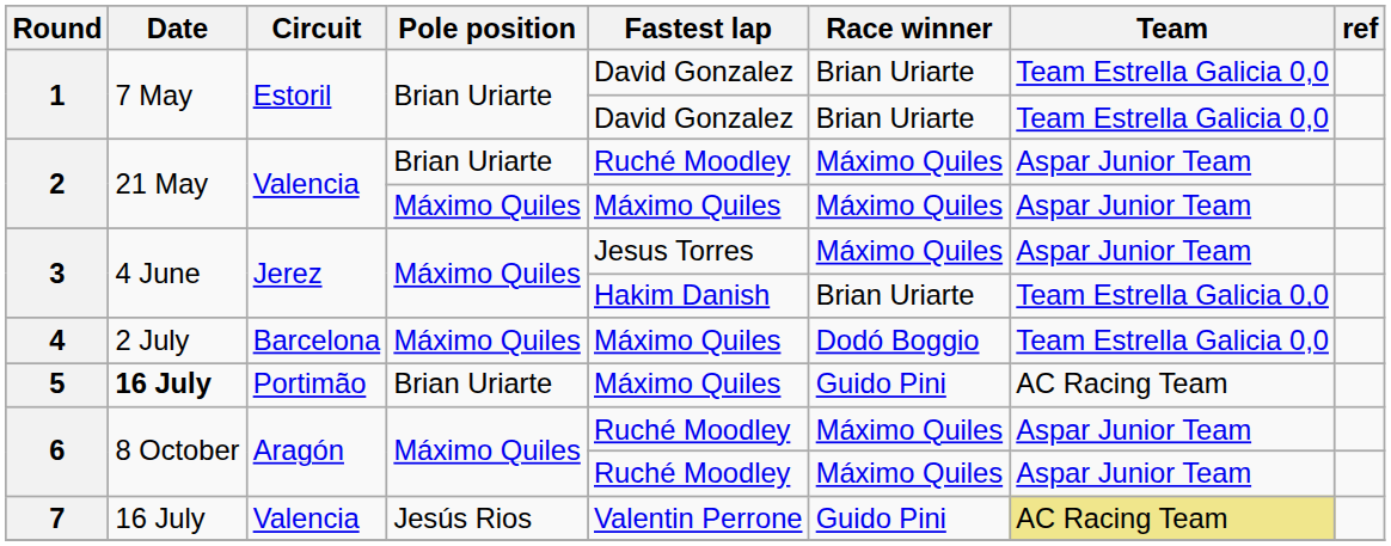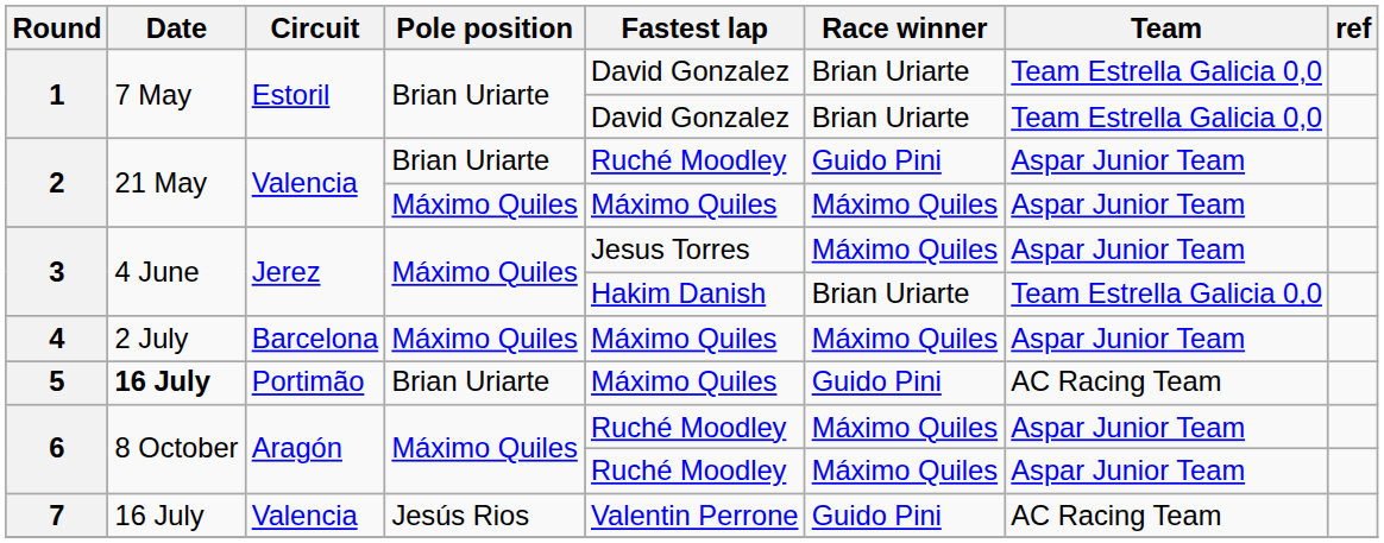2 / Brian Uriarte | Race winner: Máximo Quiles -> Guido Pini
4 | Race winner: Dodó Boggio -> Máximo Quiles
4 | Team: Team Estrella Galicia 0,0 -> Aspar Junior Team
7 | Team: khaki background -> no background
